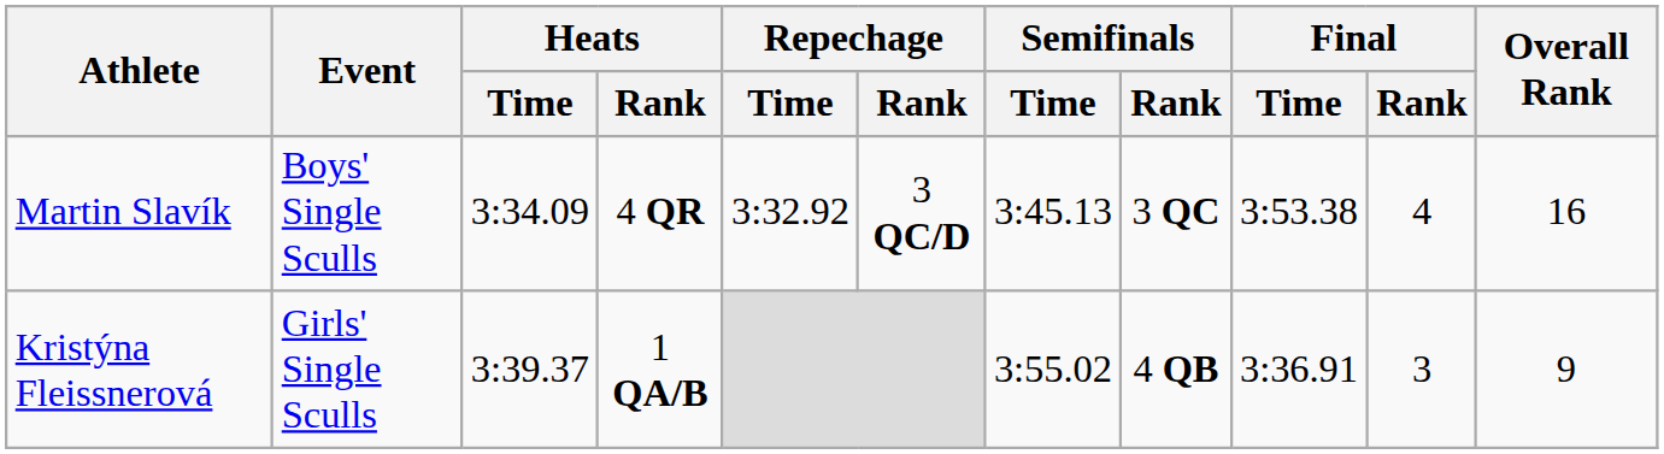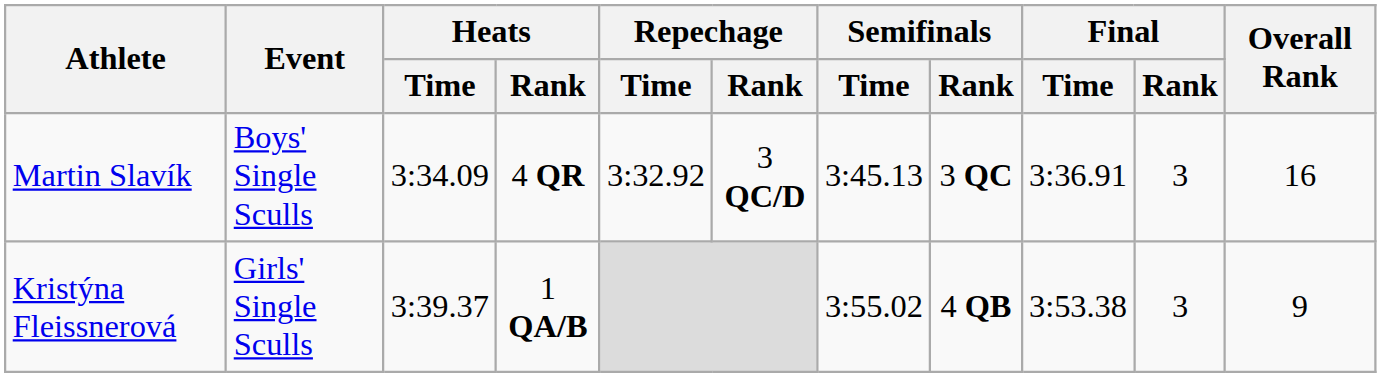Martin Slavík | Final / Time: 3:53.38 -> 3:36.91
Martin Slavík | Final / Rank: 4 -> 3
Kristýna Fleissnerová | Final / Time: 3:36.91 -> 3:53.38
